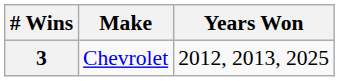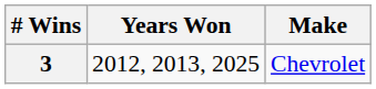columns swapped: Make <-> Years Won
